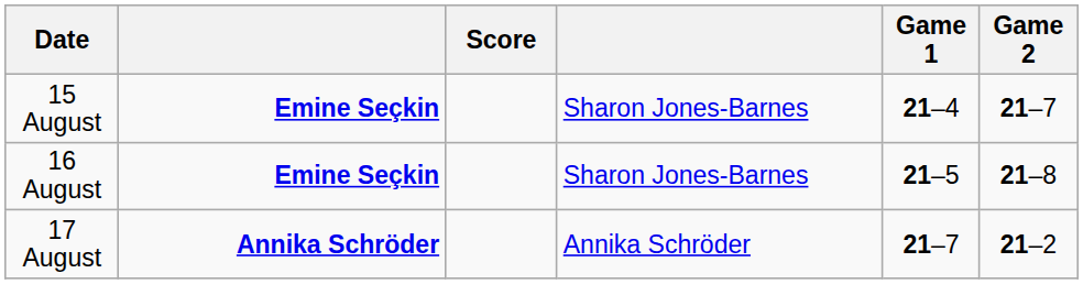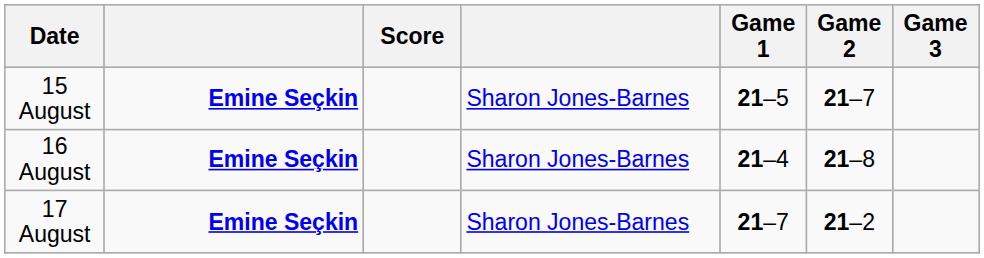+ column: Game 3
15 August | Game 1: 21–4 -> 21–5
16 August | Game 1: 21–5 -> 21–4
17 August | column 2: Annika Schröder -> Emine Seçkin
17 August | column 4: Annika Schröder -> Sharon Jones-Barnes
